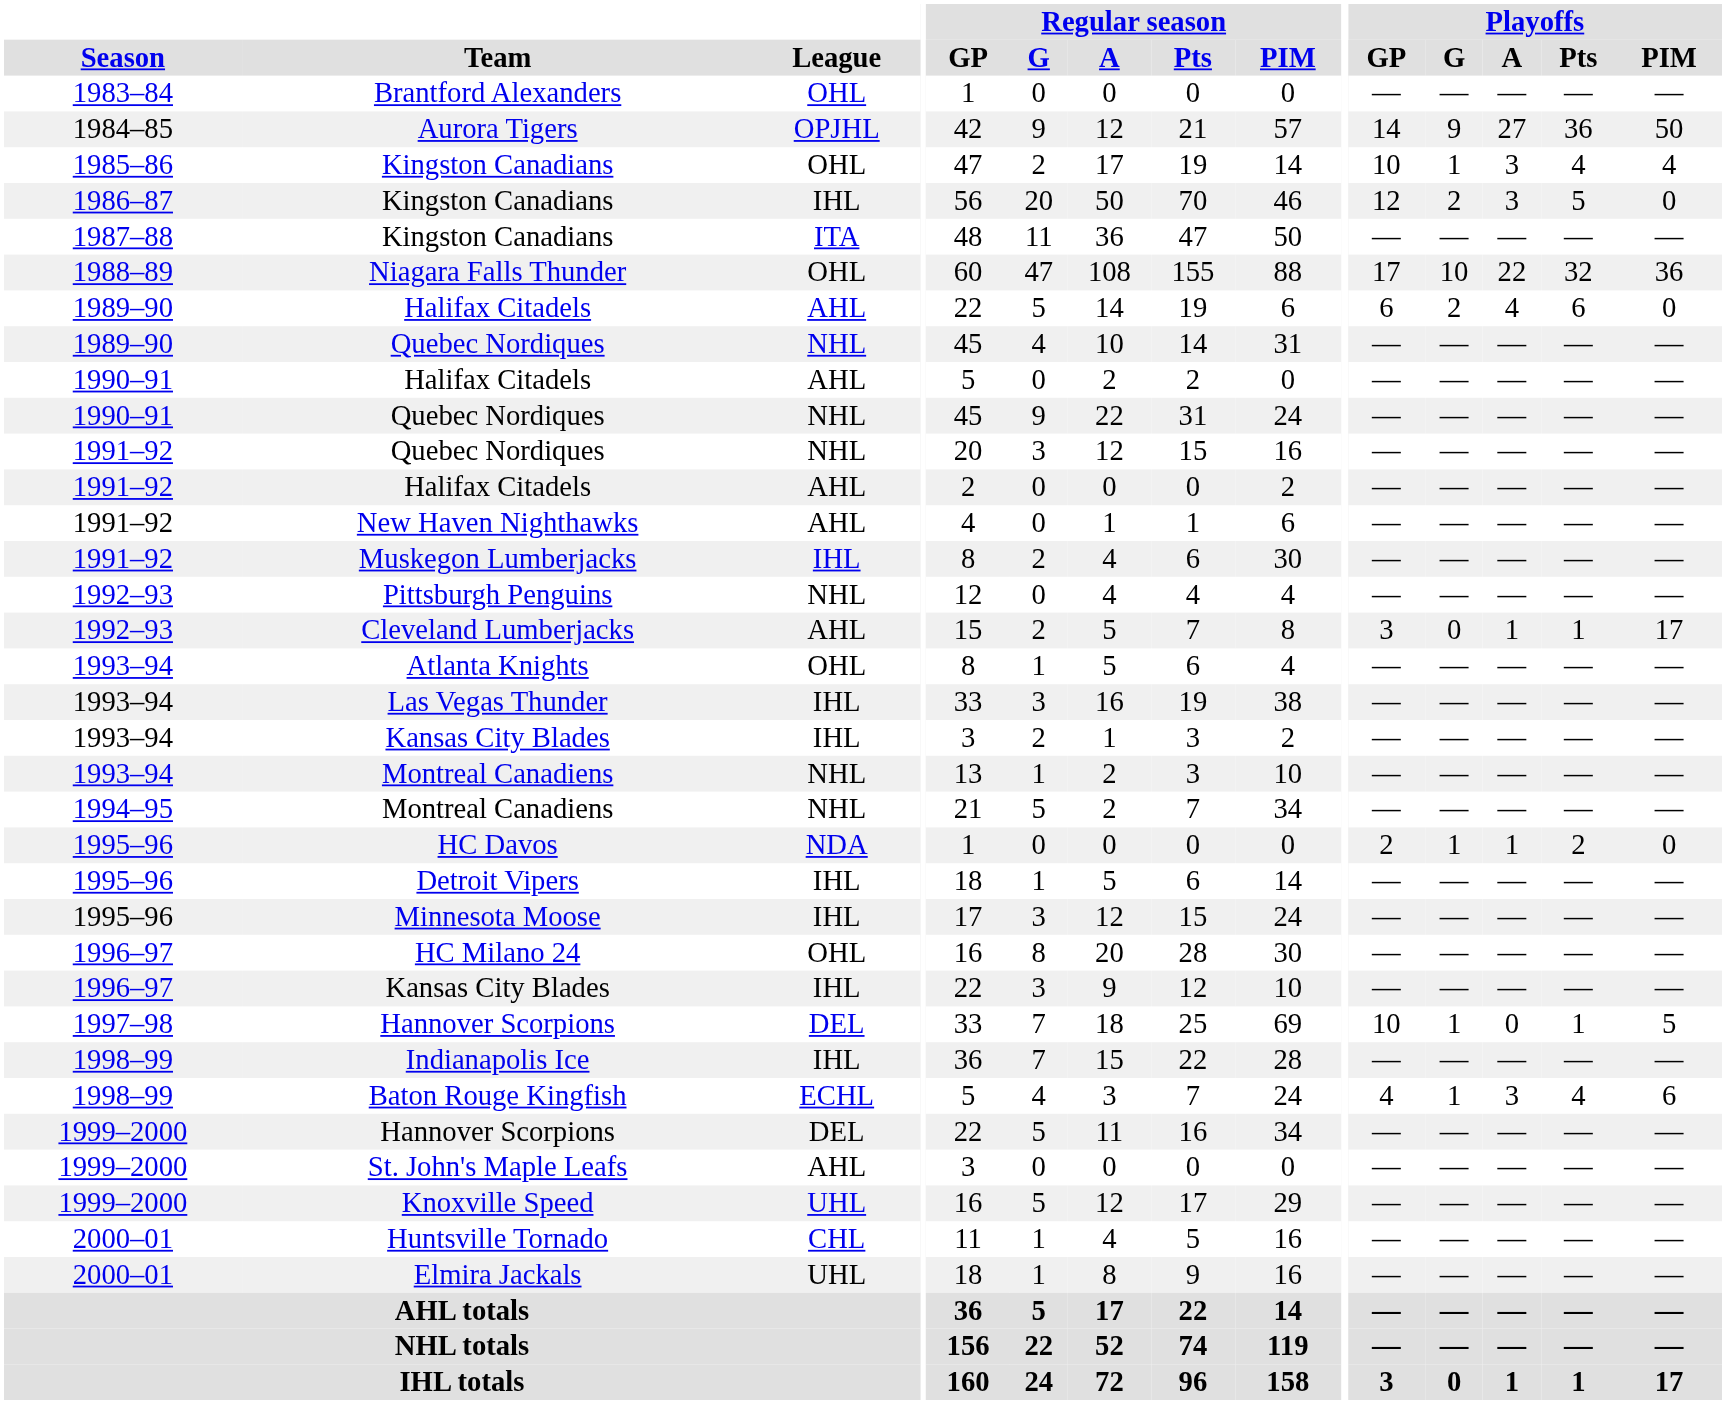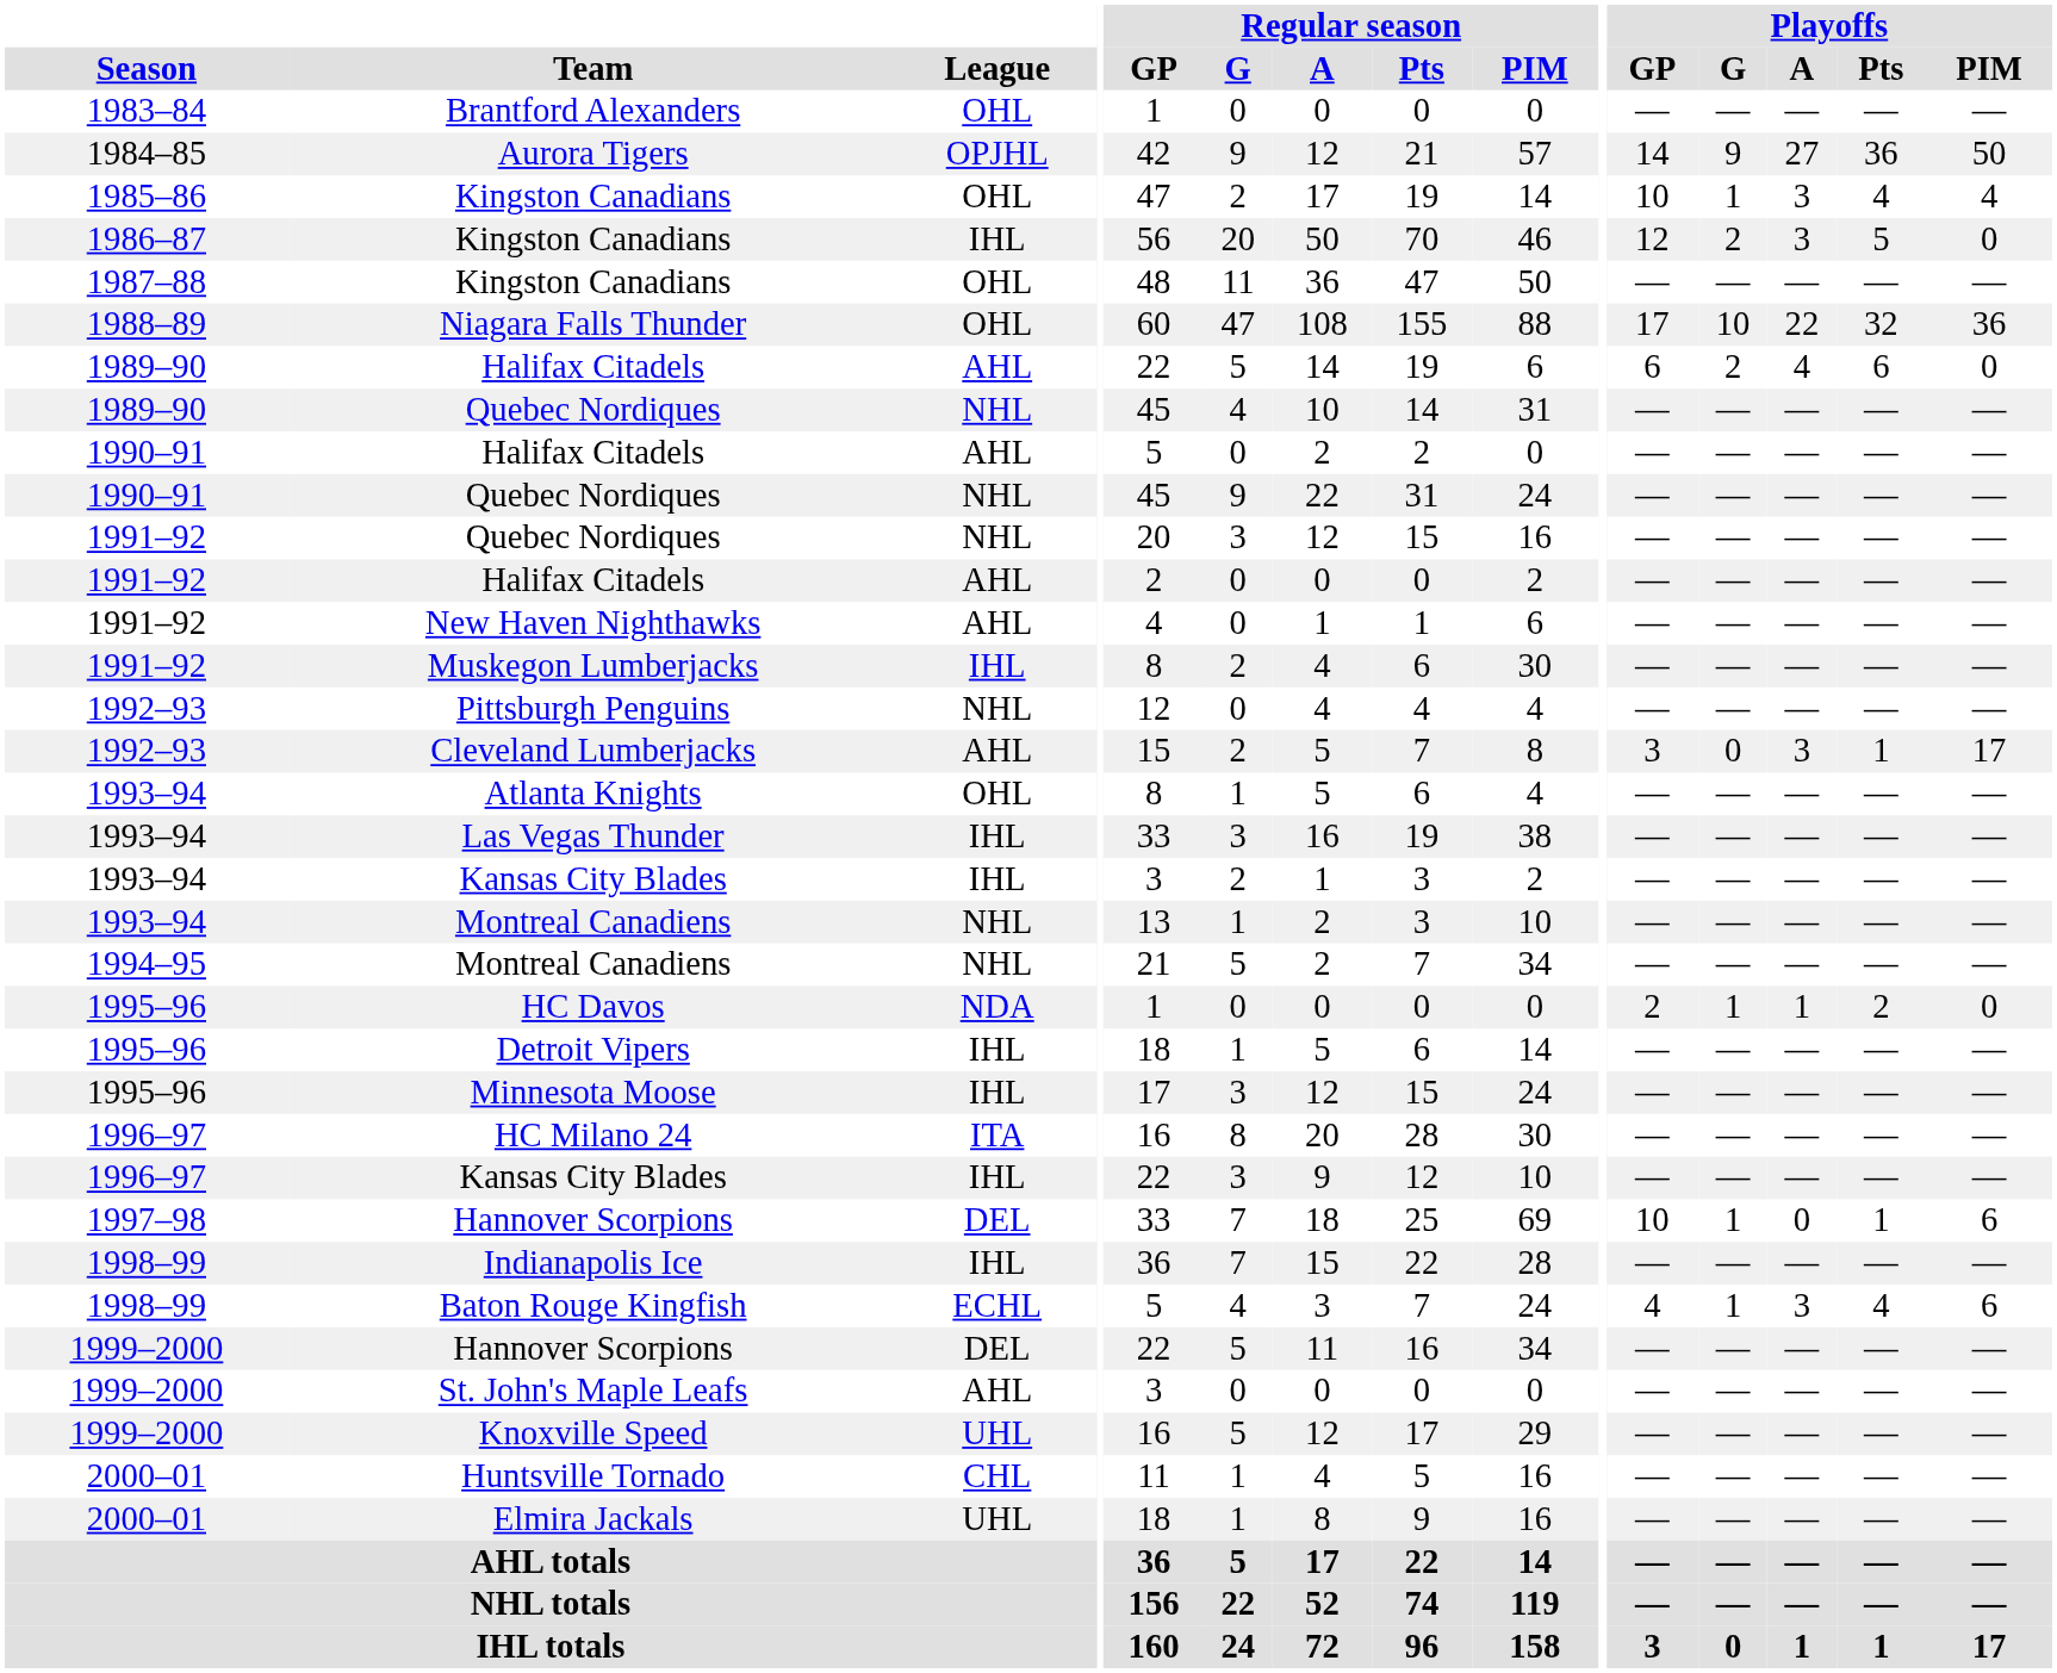1987–88 / Kingston Canadians | League: ITA -> OHL
Cleveland Lumberjacks | Playoffs / A: 1 -> 3
HC Milano 24 | League: OHL -> ITA
1997–98 / Hannover Scorpions | Playoffs / PIM: 5 -> 6
